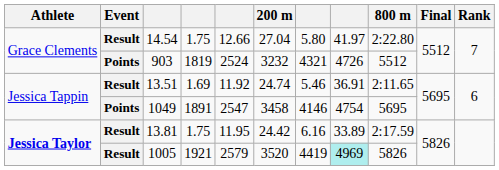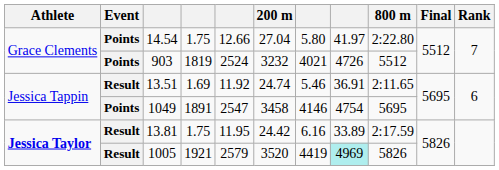14.54 | Event: Result -> Points
903 | column 7: 4321 -> 4021
